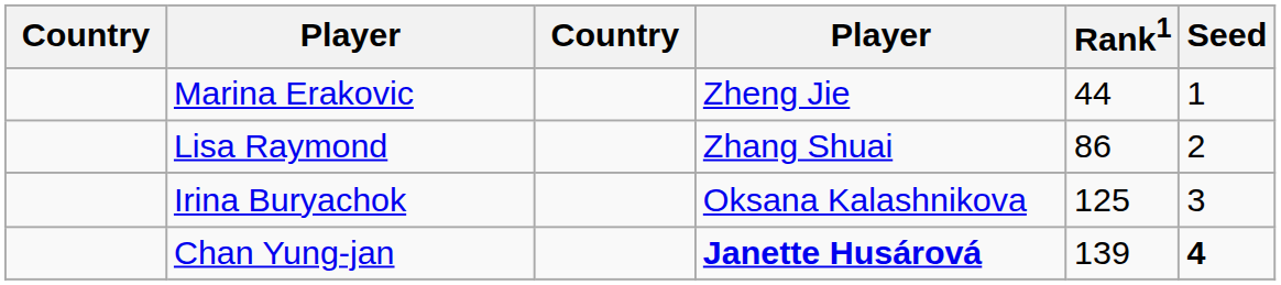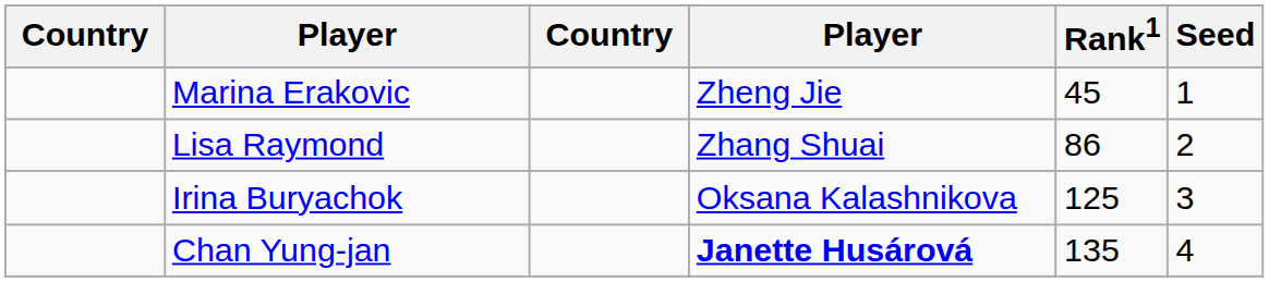Marina Erakovic | Rank1: 44 -> 45
Chan Yung-jan | Rank1: 139 -> 135
Chan Yung-jan | Seed: bold -> normal
